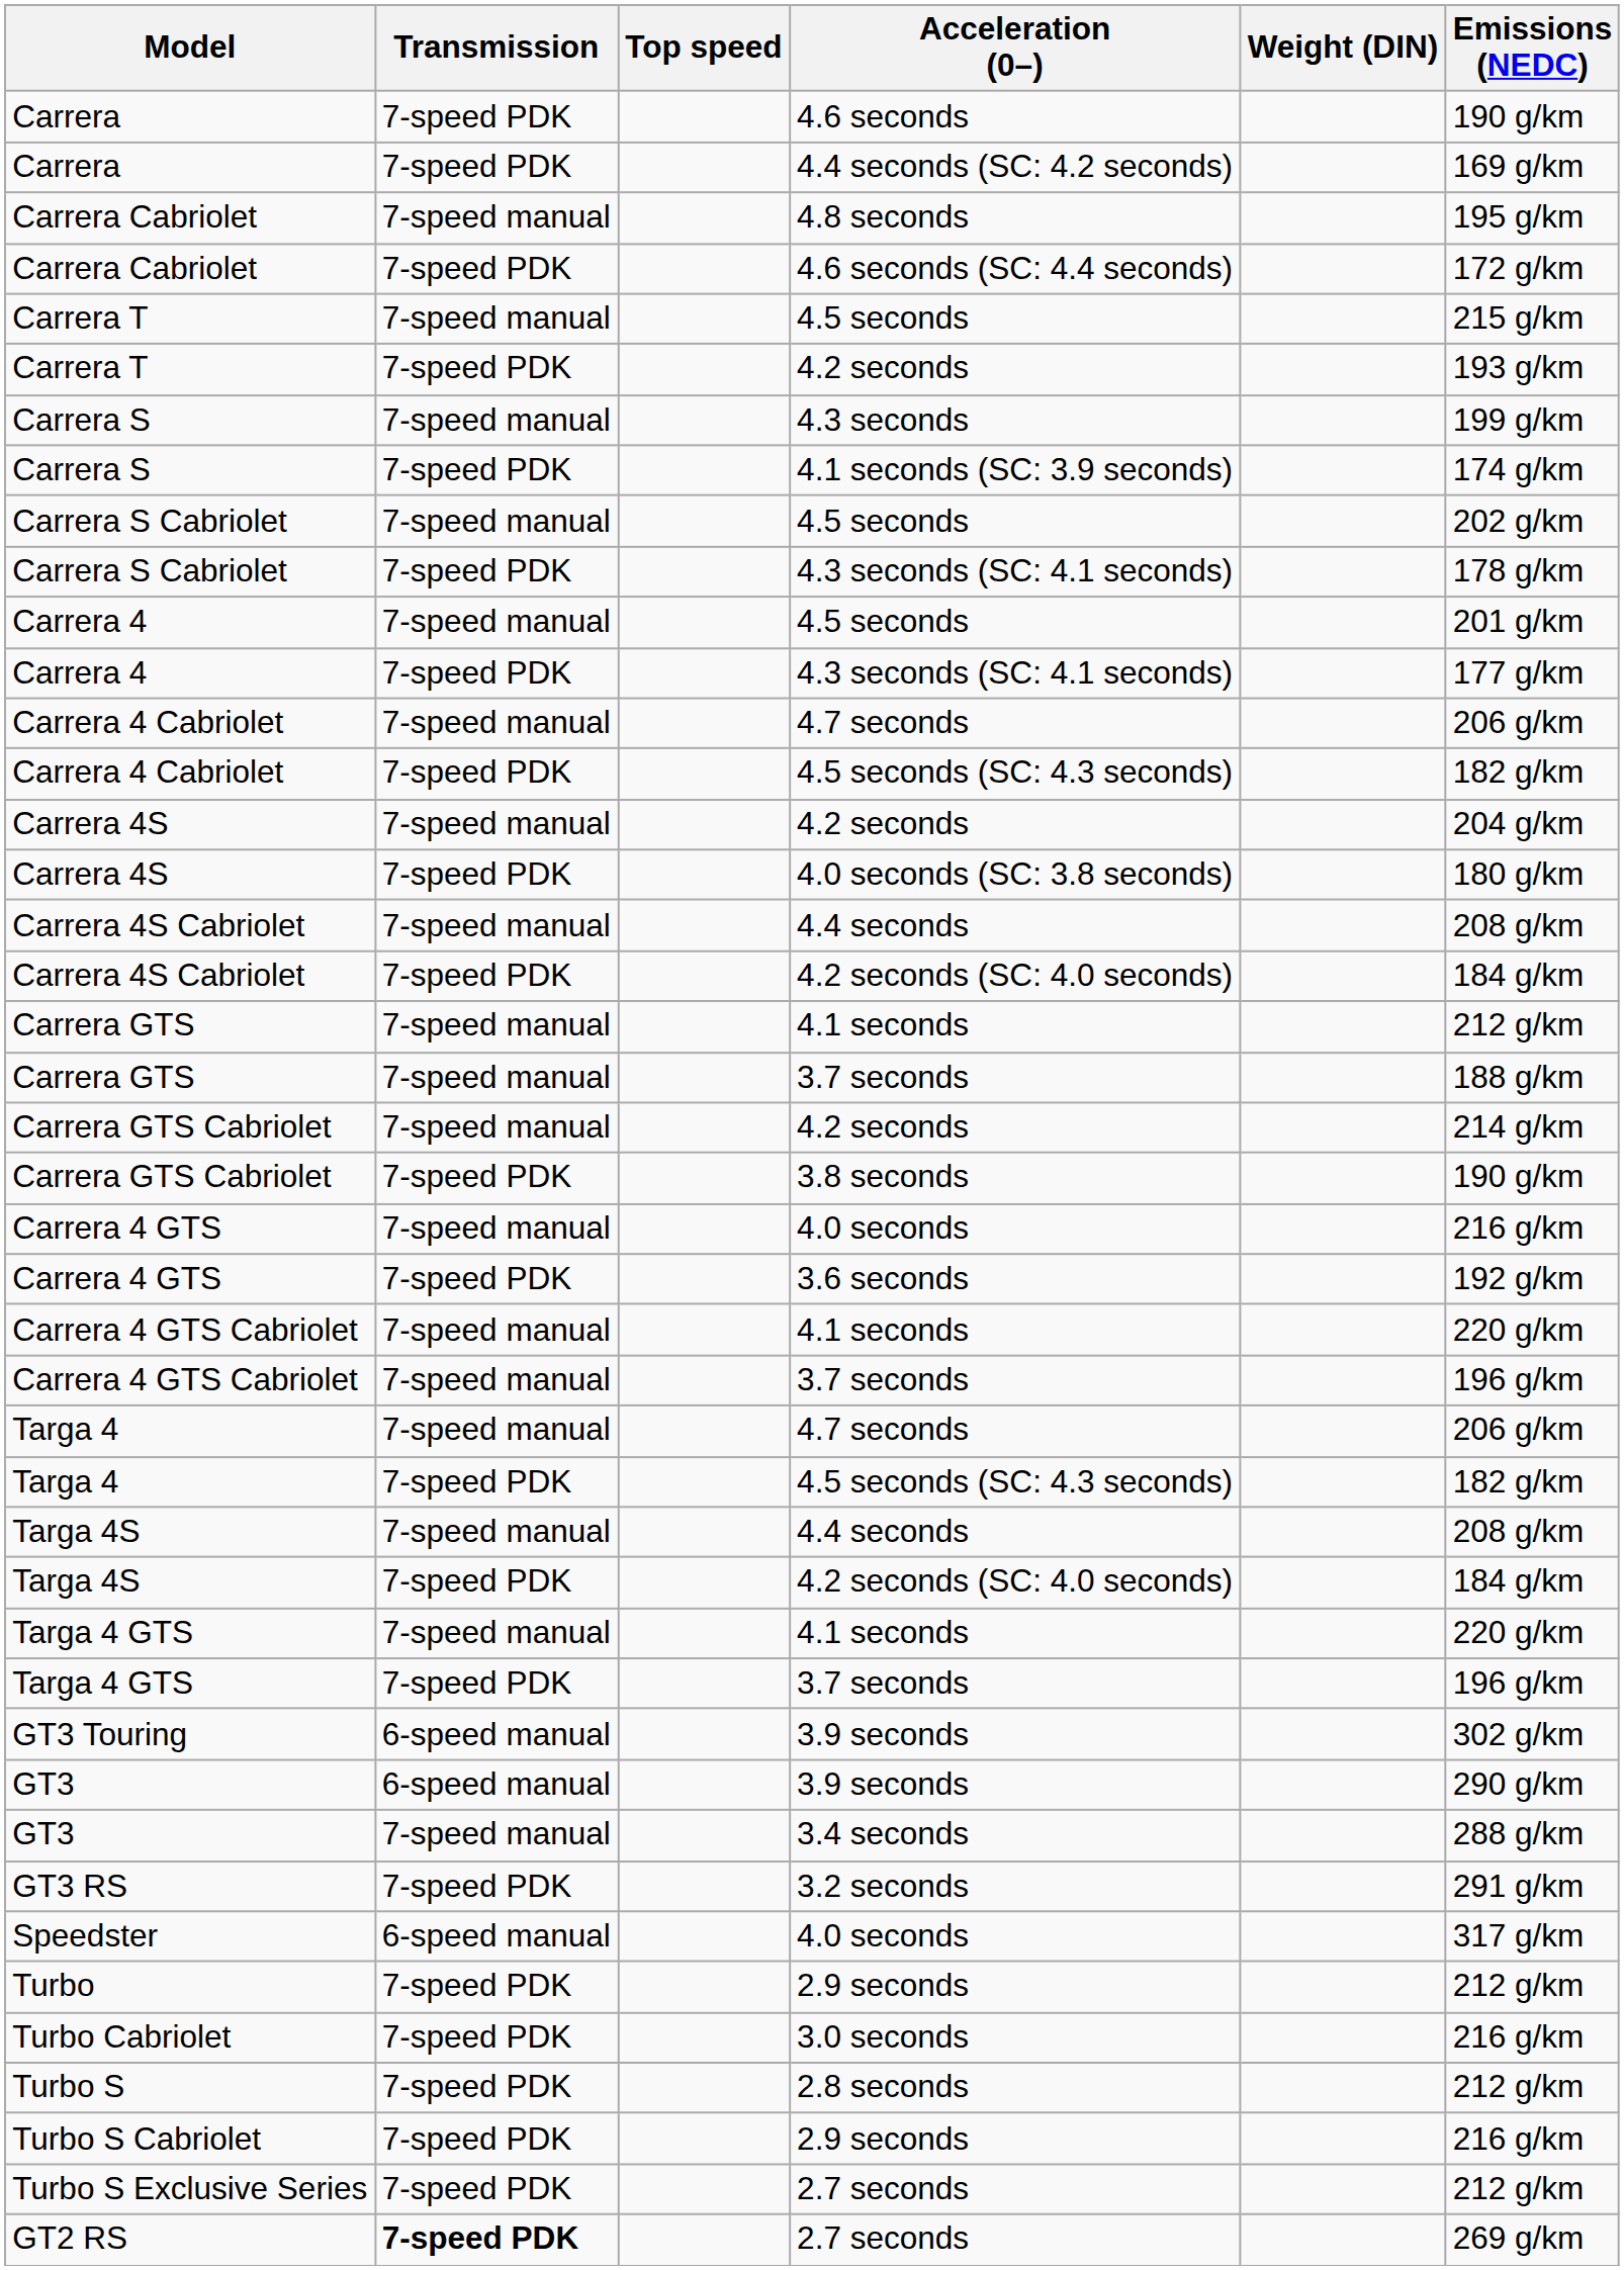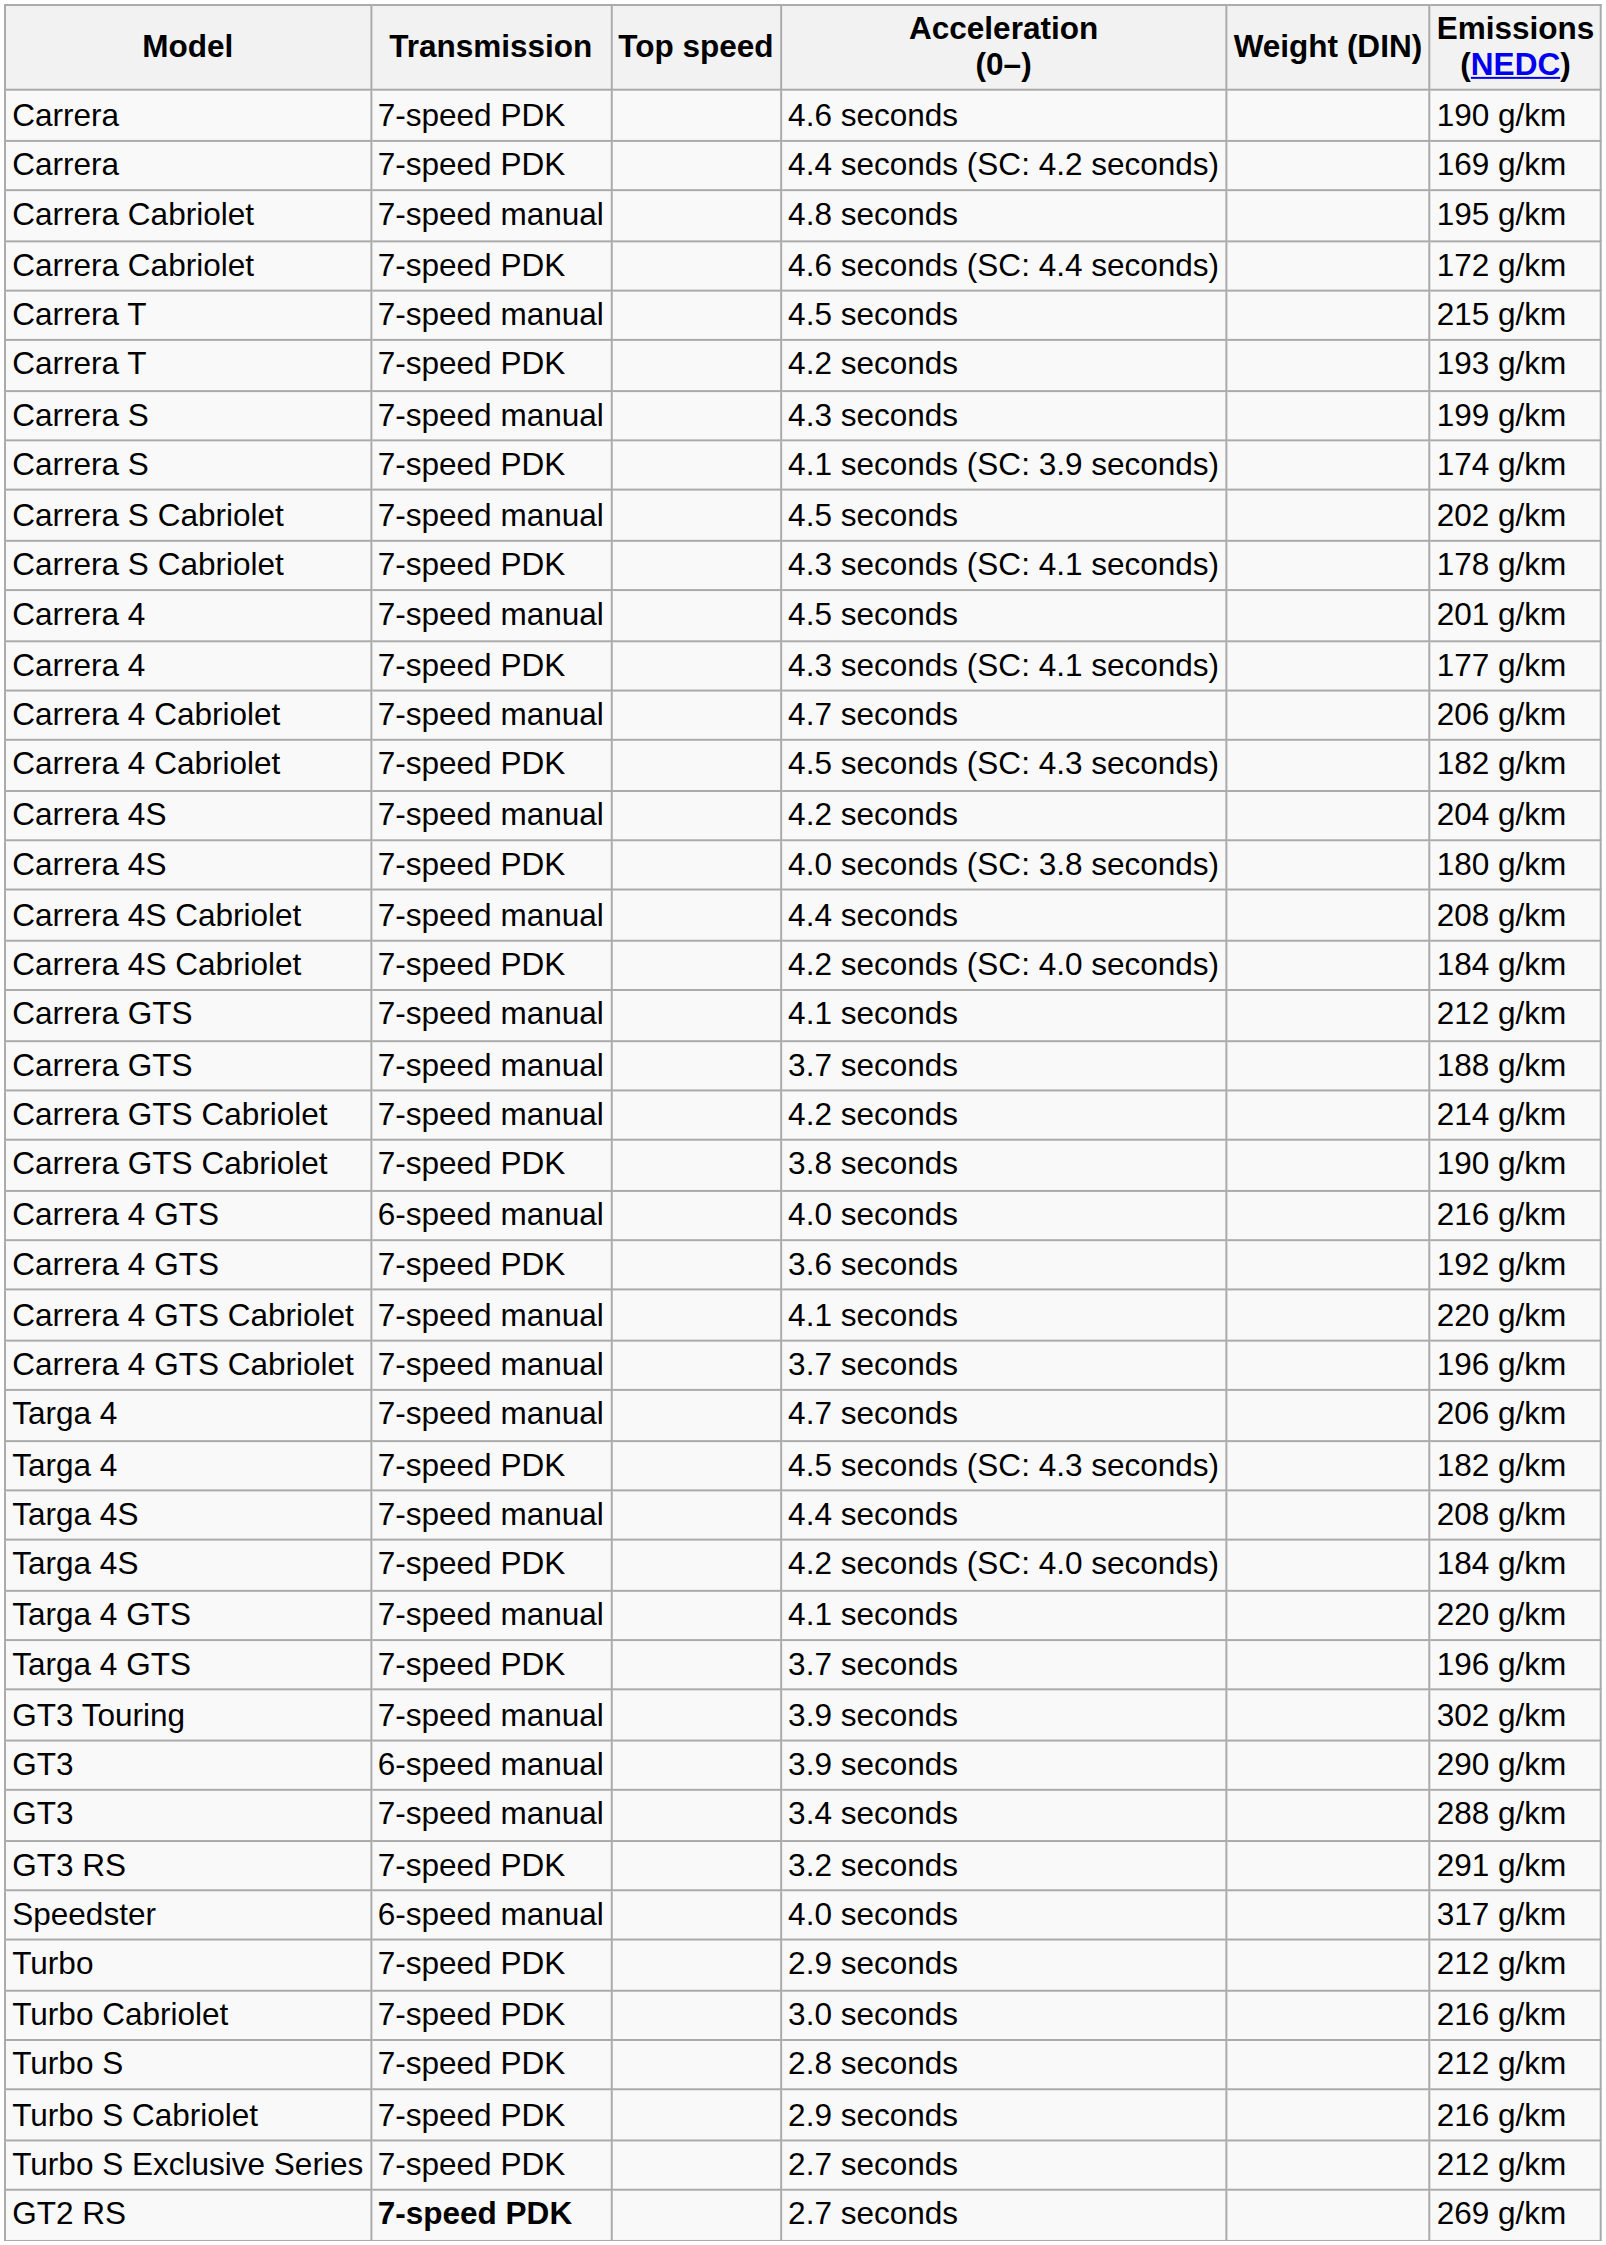Carrera 4 GTS / 4.0 seconds | Transmission: 7-speed manual -> 6-speed manual
GT3 Touring | Transmission: 6-speed manual -> 7-speed manual
